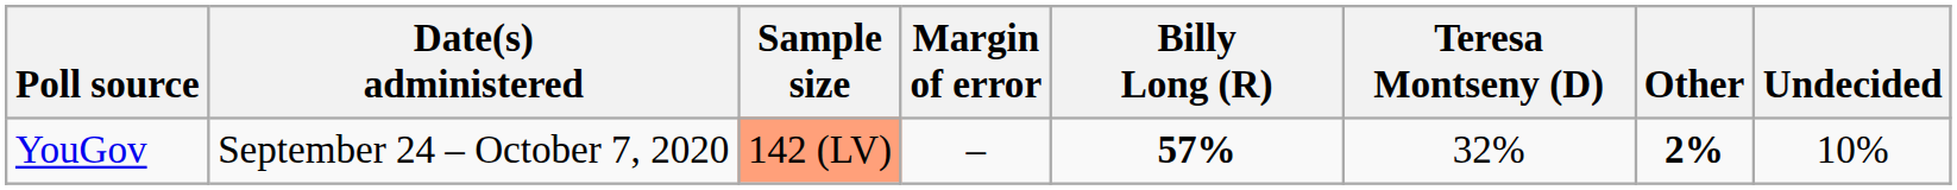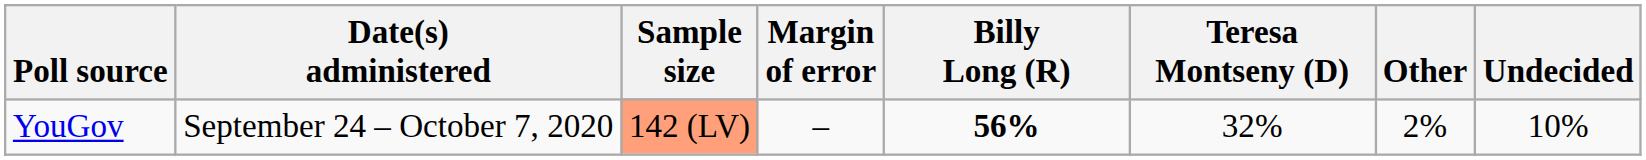YouGov | Billy Long (R): 57% -> 56%
YouGov | Other: bold -> normal
